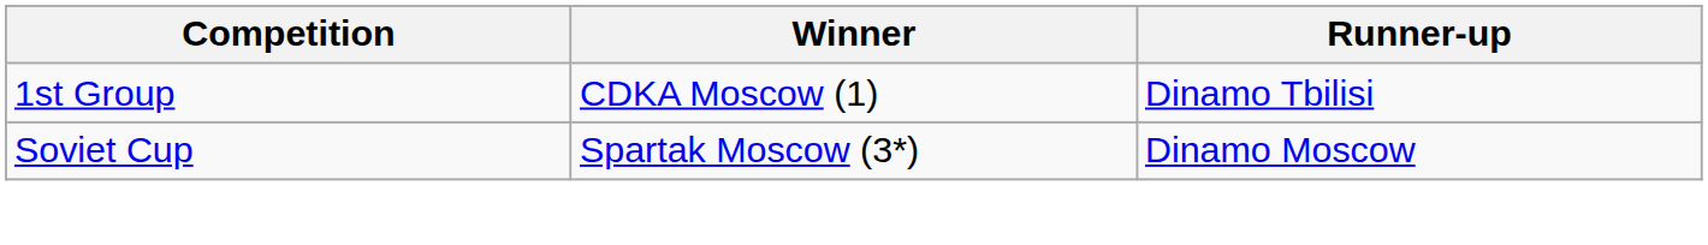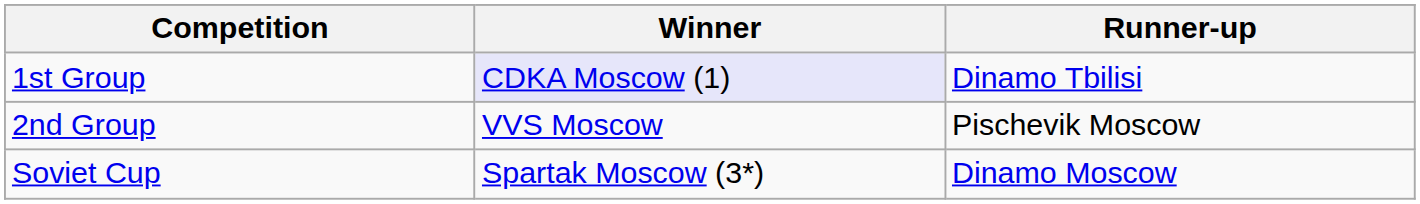1st Group | Winner: no background -> lavender background
+ row: 2nd Group | VVS Moscow | Pischevik Moscow
